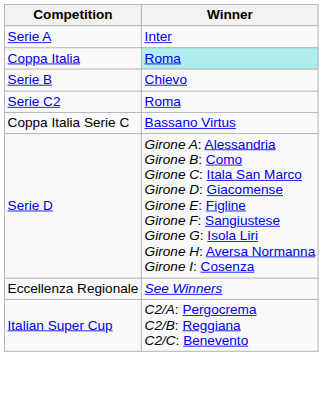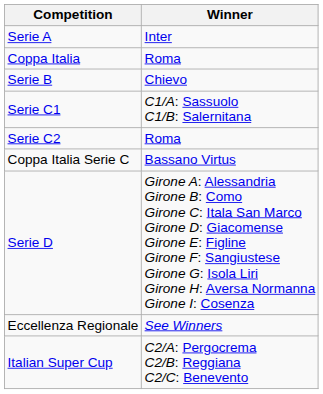Coppa Italia | Winner: paleturquoise background -> no background
+ row: Serie C1 | C1/A: Sassuolo C1/B: Salernitana
